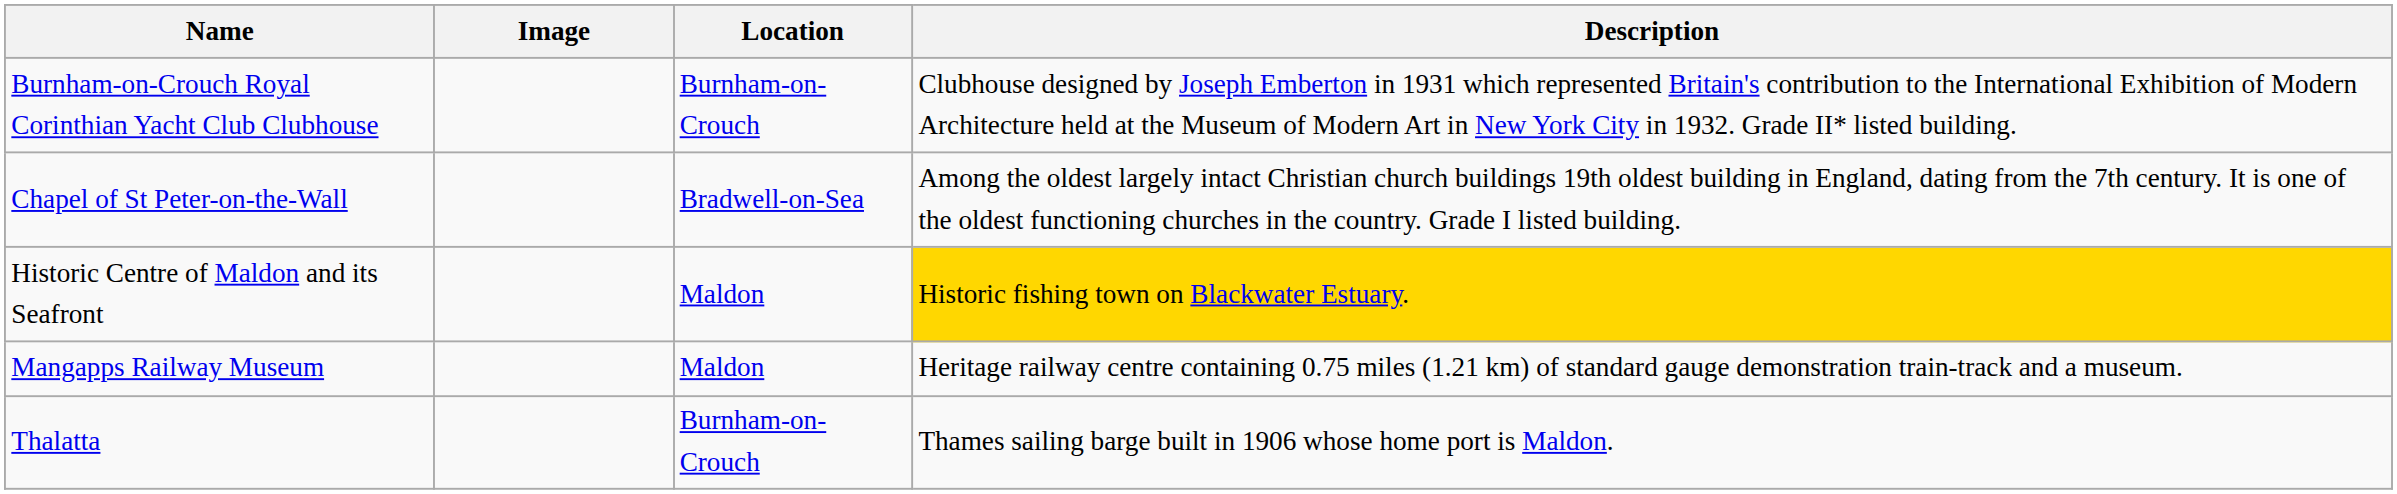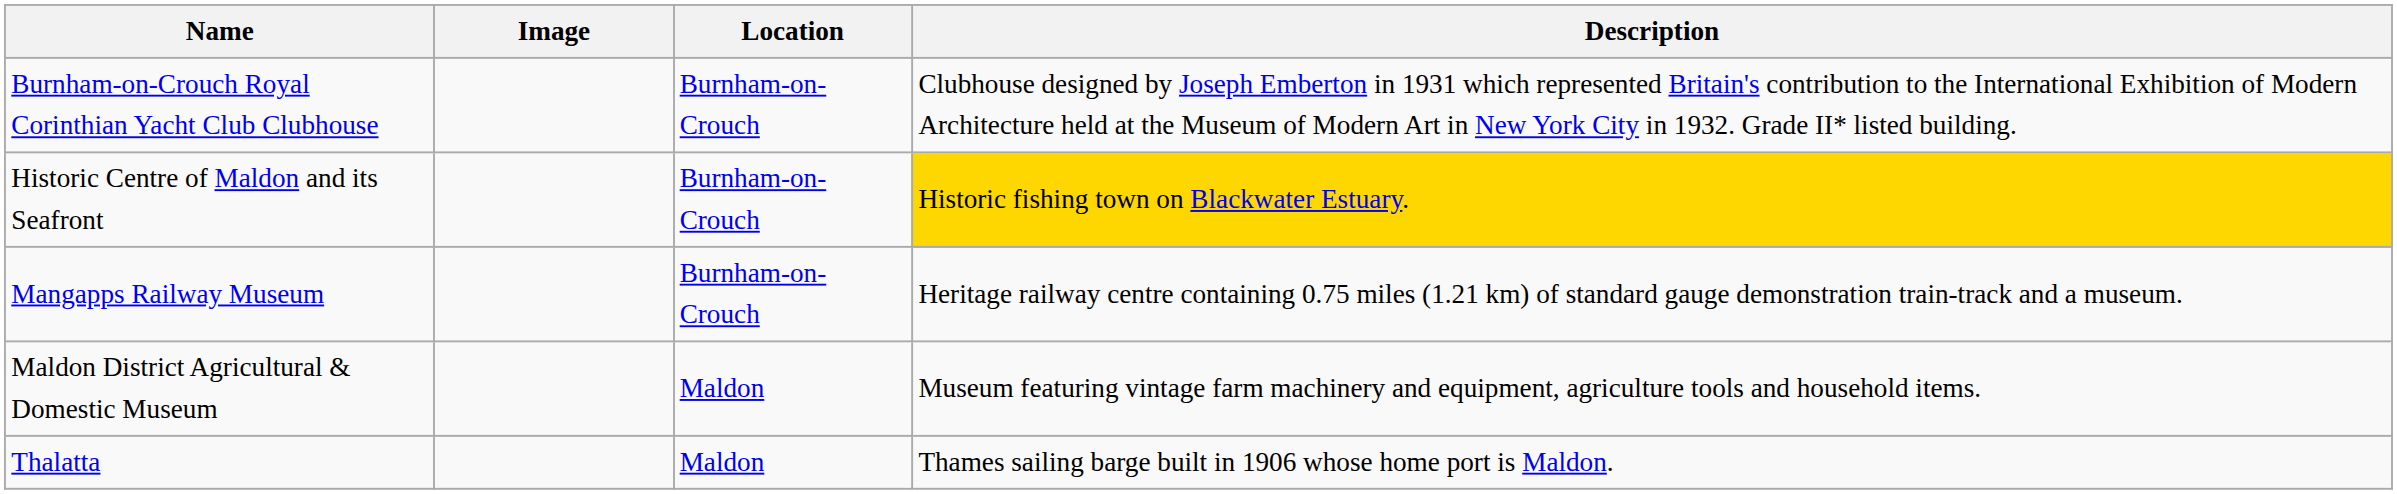- row: Chapel of St Peter-on-the-Wall | Bradwell-on-Sea | Among the oldest largely intact Christian church buildings 19th oldest building in England, dating from the 7th century. It is one of the oldest functioning churches in the country. Grade I listed building.
Historic Centre of Maldon and its Seafront | Location: Maldon -> Burnham-on-Crouch
Mangapps Railway Museum | Location: Maldon -> Burnham-on-Crouch
+ row: Maldon District Agricultural & Domestic Museum | Maldon | Museum featuring vintage farm machinery and equipment, agriculture tools and household items.
Thalatta | Location: Burnham-on-Crouch -> Maldon
